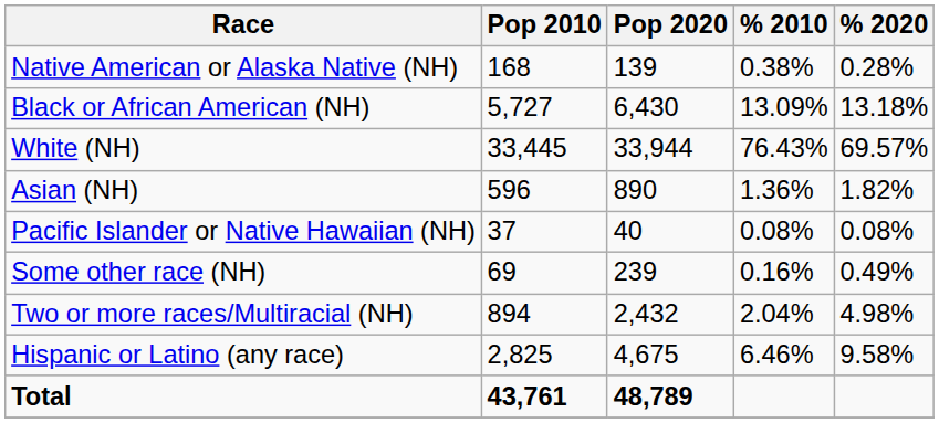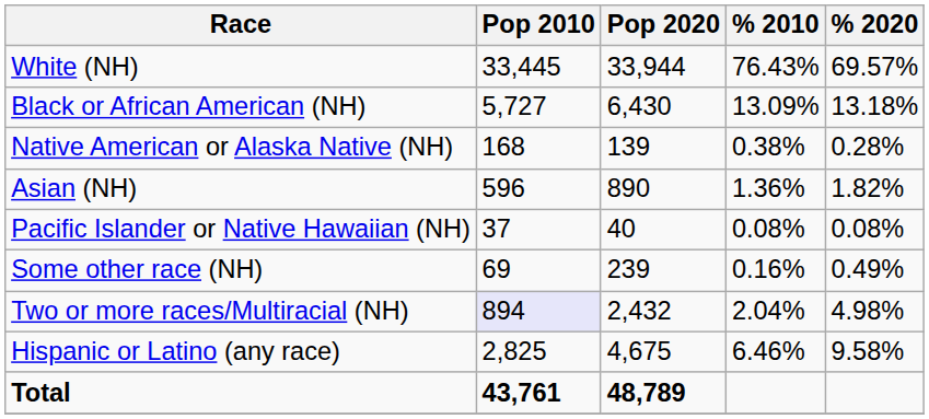rows swapped: White (NH) <-> Native American or Alaska Native (NH)
Two or more races/Multiracial (NH) | Pop 2010: no background -> lavender background
